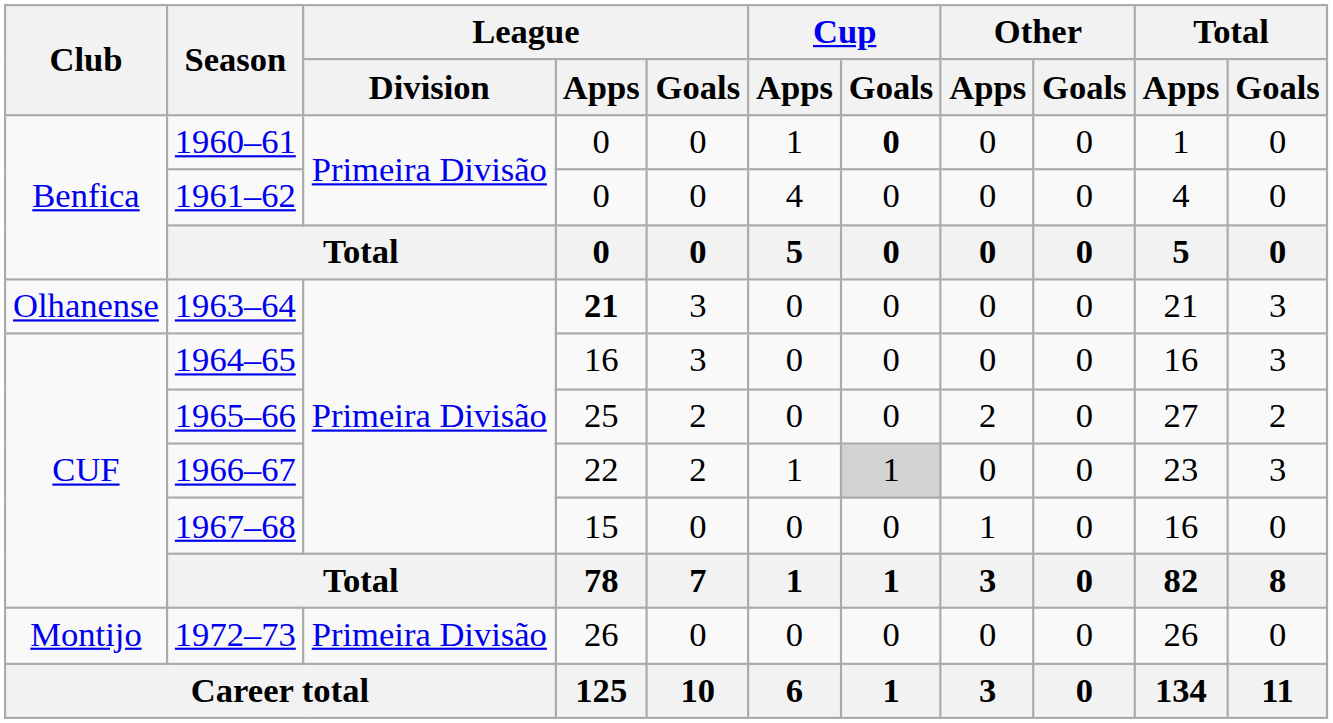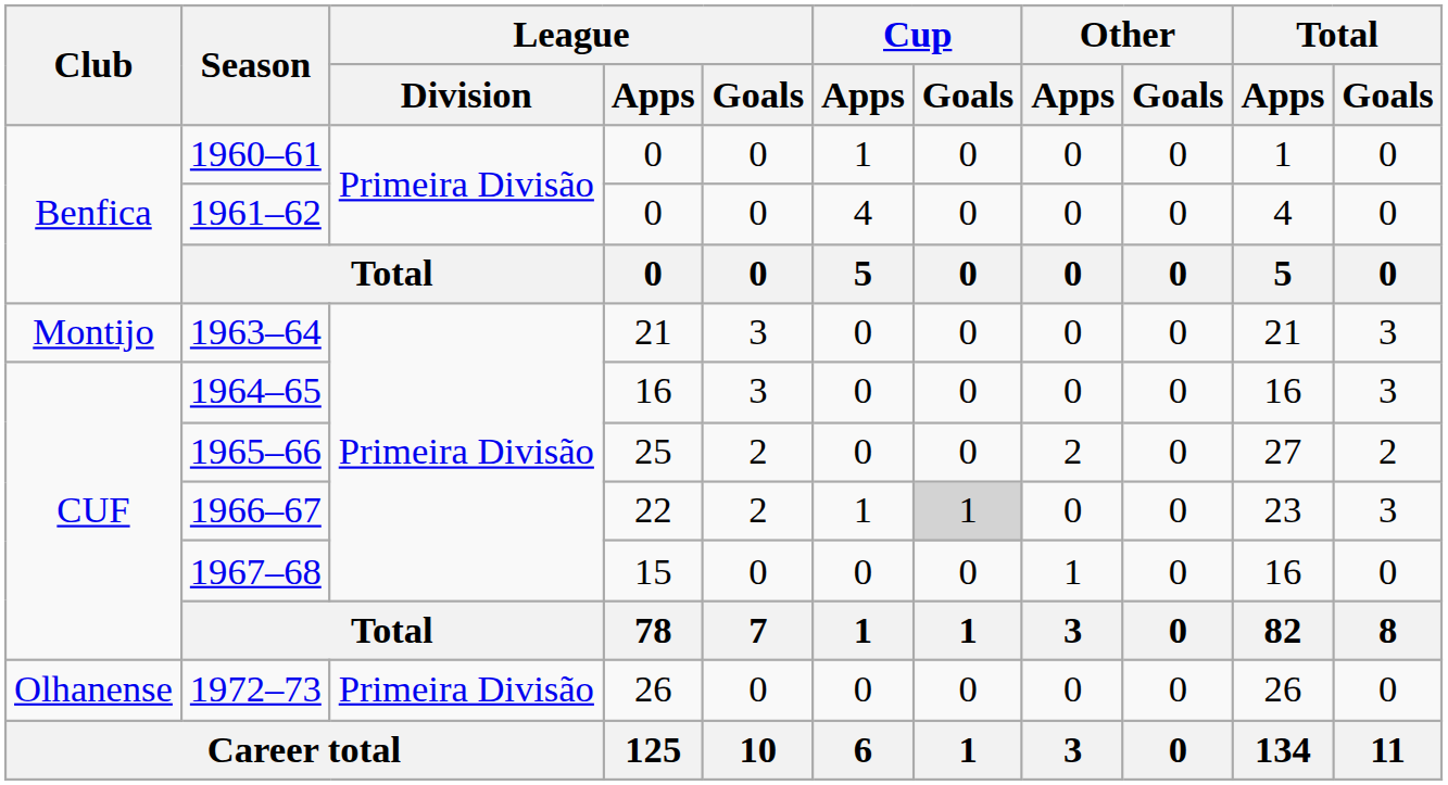1960–61 | Cup / Goals: bold -> normal
1963–64 | Club: Olhanense -> Montijo
1963–64 | League / Apps: bold -> normal
1972–73 | Club: Montijo -> Olhanense
